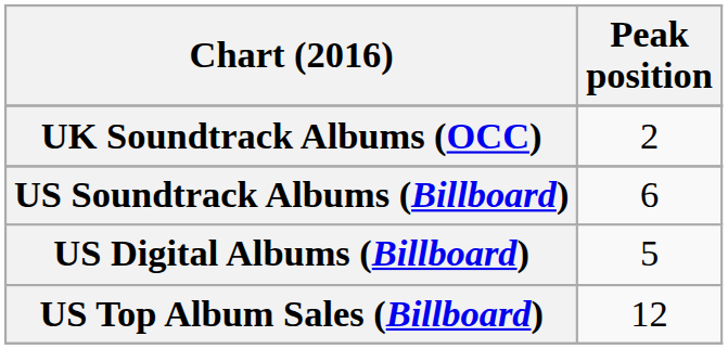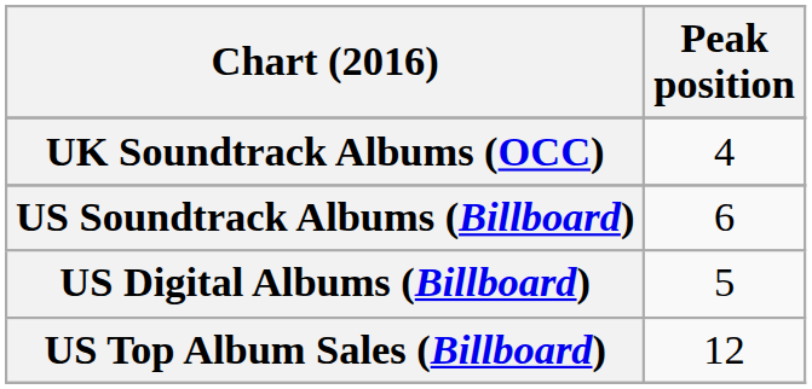UK Soundtrack Albums (OCC) | Peak position: 2 -> 4
